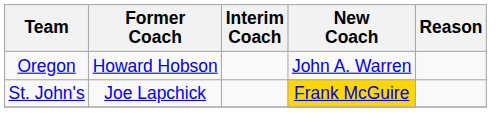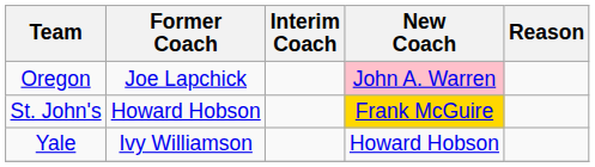Oregon | Former Coach: Howard Hobson -> Joe Lapchick
Oregon | New Coach: no background -> pink background
St. John's | Former Coach: Joe Lapchick -> Howard Hobson
+ row: Yale | Ivy Williamson | Howard Hobson
